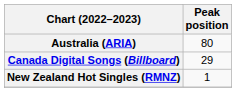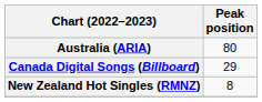New Zealand Hot Singles (RMNZ) | Peak position: 1 -> 8
